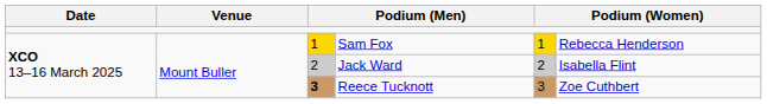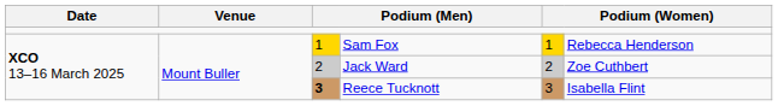Jack Ward | column 6: Isabella Flint -> Zoe Cuthbert
Reece Tucknott | column 6: Zoe Cuthbert -> Isabella Flint
